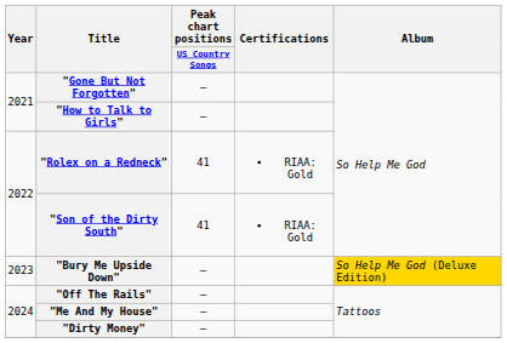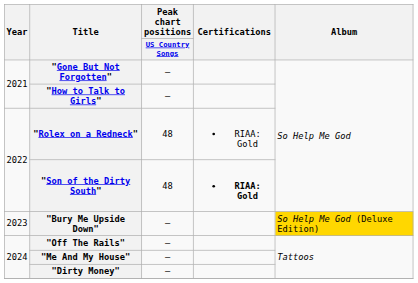"Rolex on a Redneck" | Peak chart positions / US Country Songs: 41 -> 48
"Son of the Dirty South" | Peak chart positions / US Country Songs: 41 -> 48
"Son of the Dirty South" | Certifications: normal -> bold
